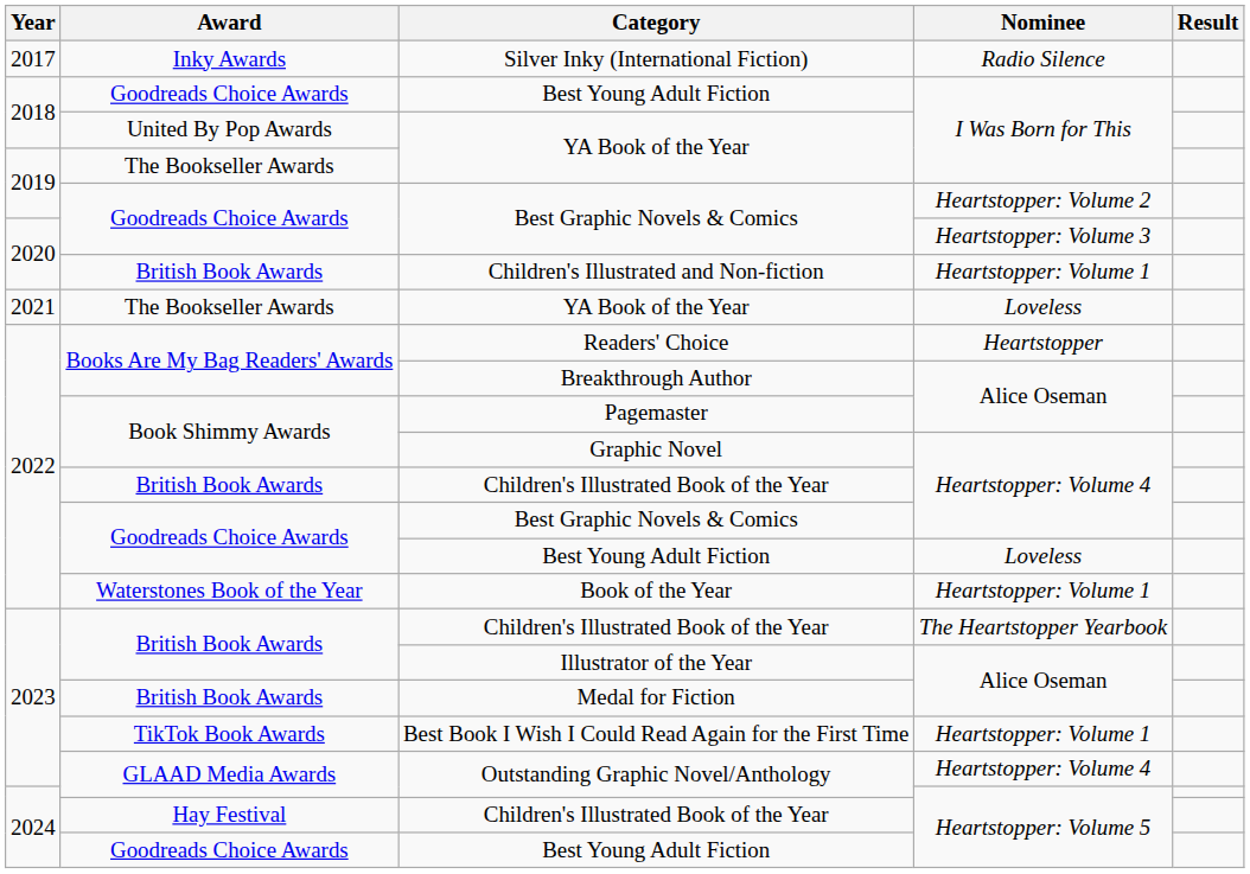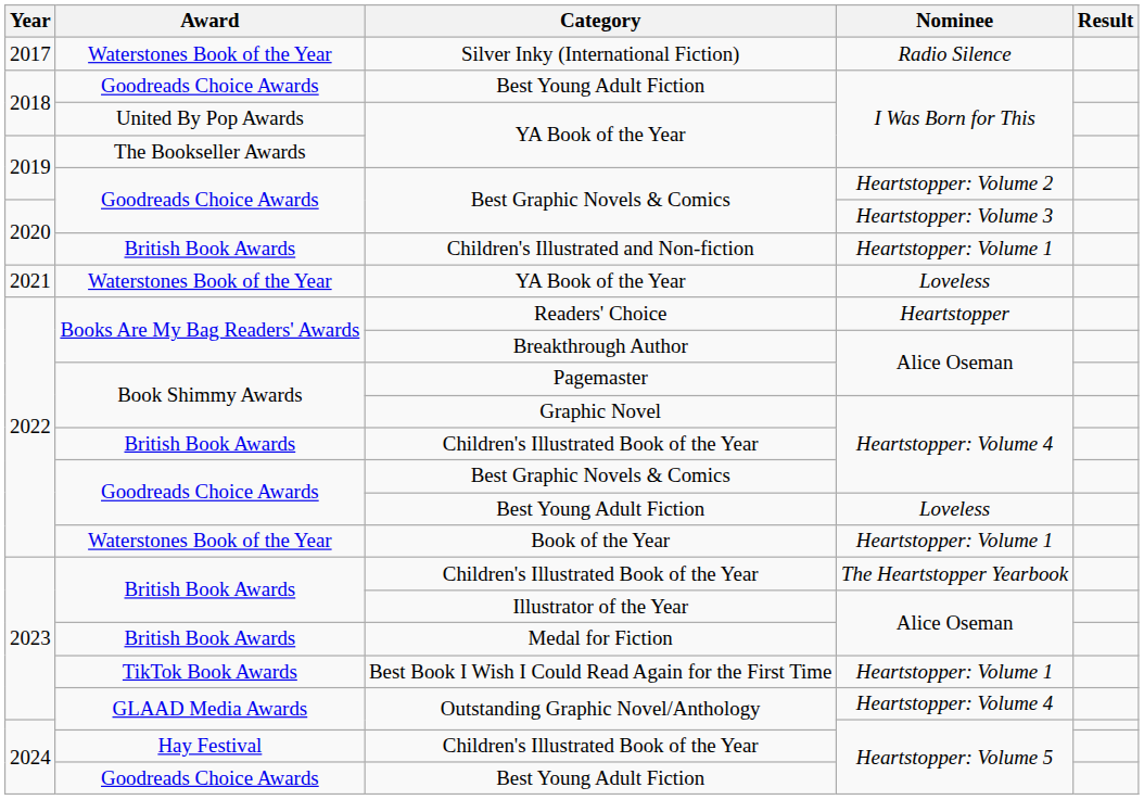Silver Inky (International Fiction) | Award: Inky Awards -> Waterstones Book of the Year
2021 / YA Book of the Year | Award: The Bookseller Awards -> Waterstones Book of the Year
